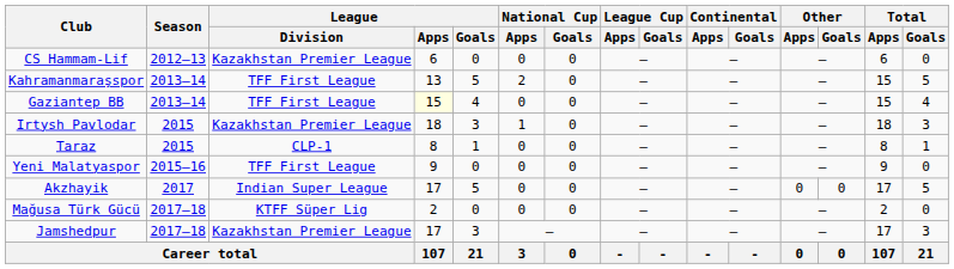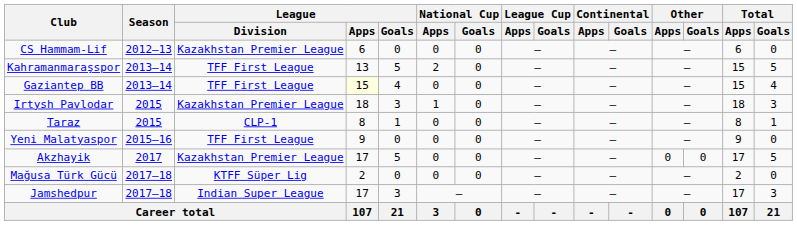Akzhayik | League / Division: Indian Super League -> Kazakhstan Premier League
Jamshedpur | League / Division: Kazakhstan Premier League -> Indian Super League
